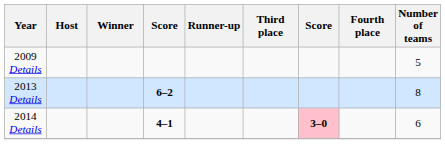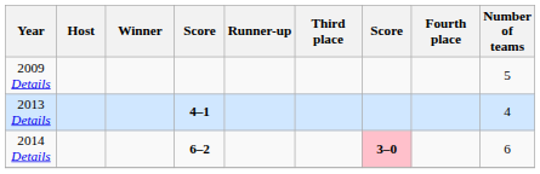2013 Details | column 4: 6–2 -> 4–1
2013 Details | Number of teams: 8 -> 4
2014 Details | column 4: 4–1 -> 6–2
